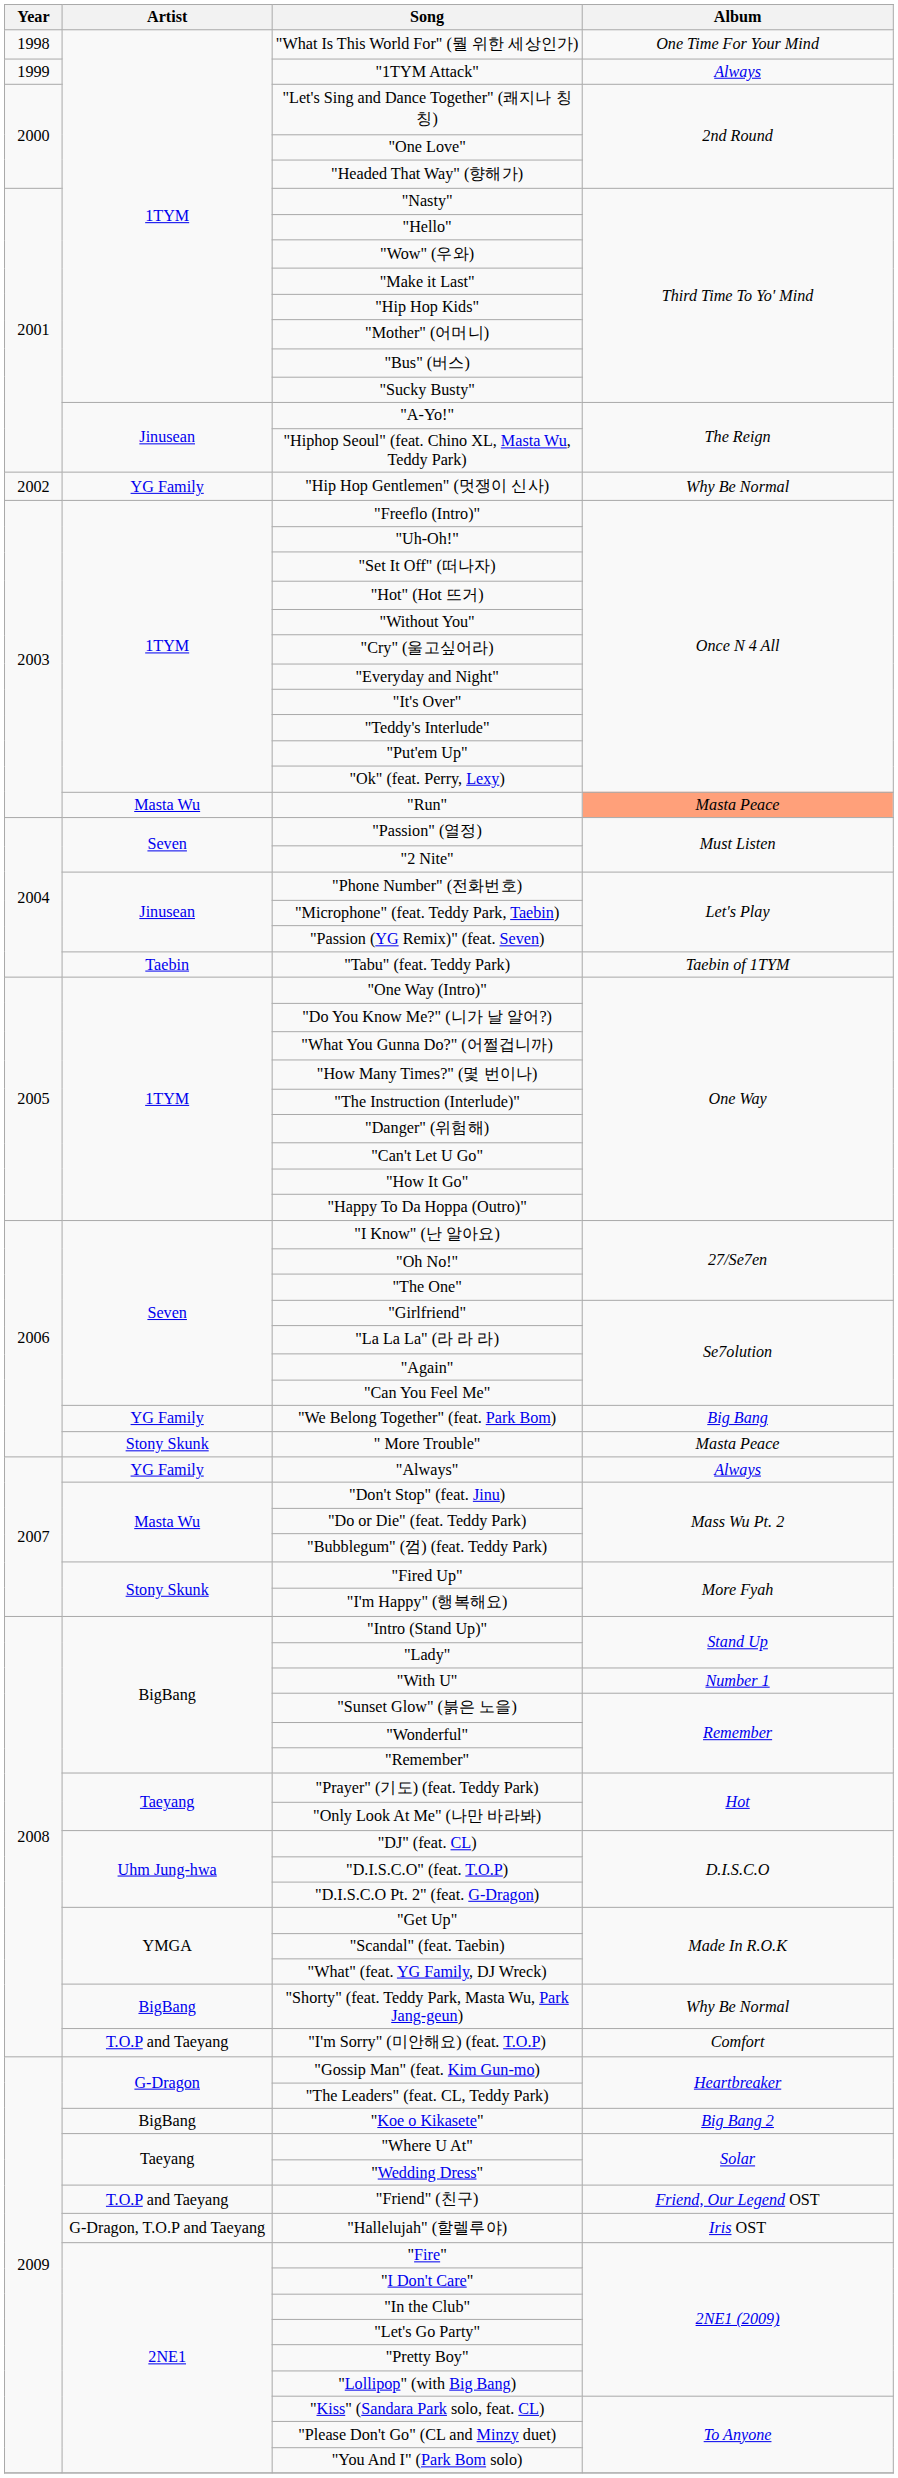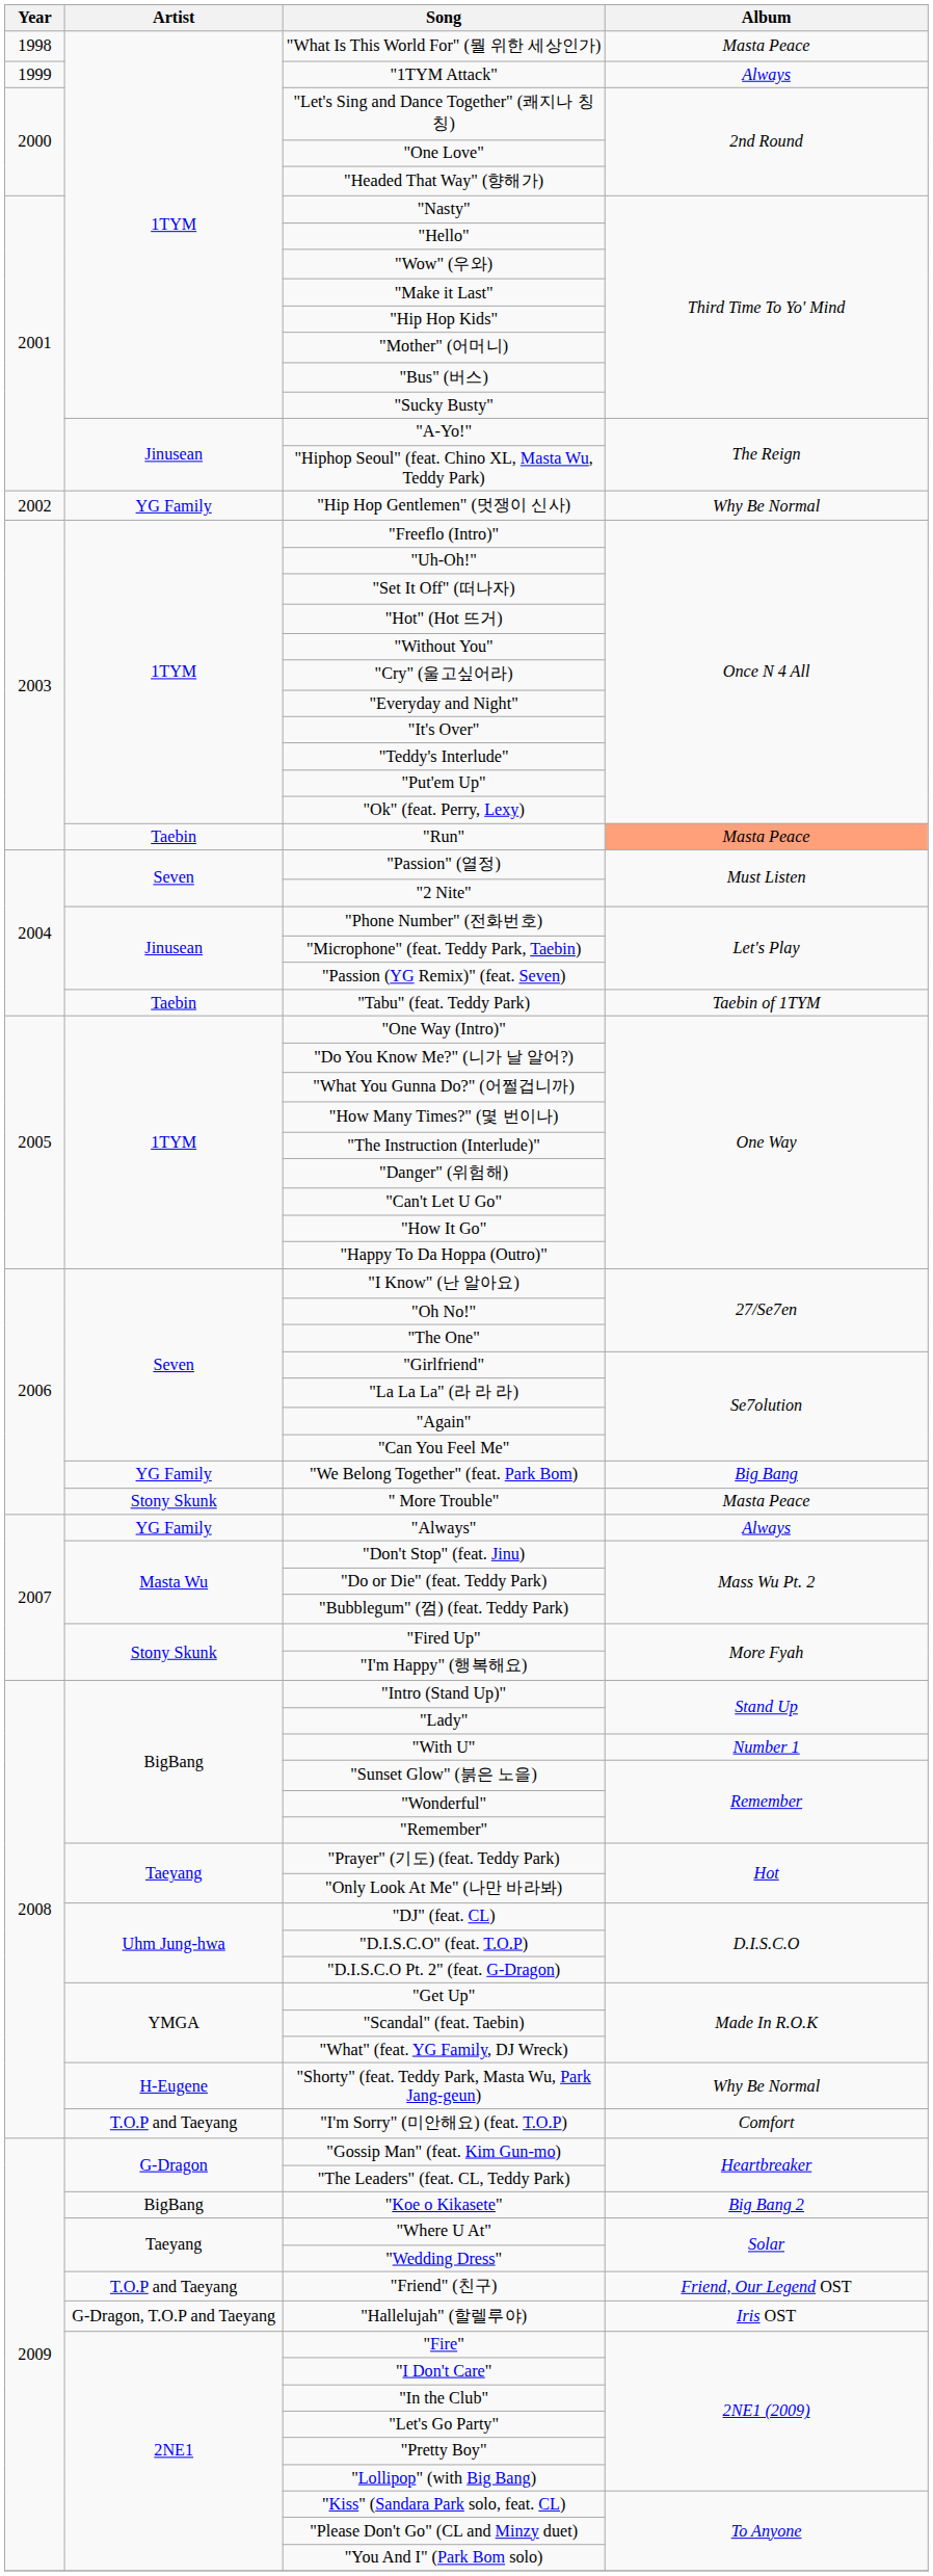"What Is This World For" (뭘 위한 세상인가) | Album: One Time For Your Mind -> Masta Peace
"Run" | Artist: Masta Wu -> Taebin
"Shorty" (feat. Teddy Park, Masta Wu, Park Jang-geun) | Artist: BigBang -> H-Eugene
